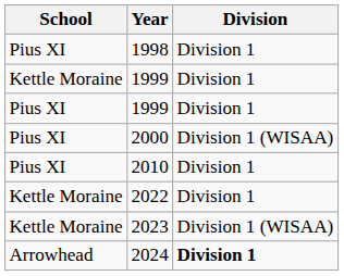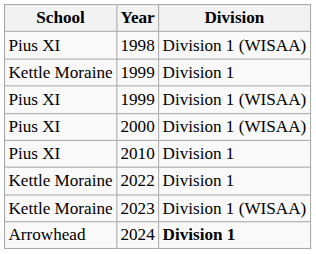1998 | Division: Division 1 -> Division 1 (WISAA)
Pius XI / 1999 | Division: Division 1 -> Division 1 (WISAA)
